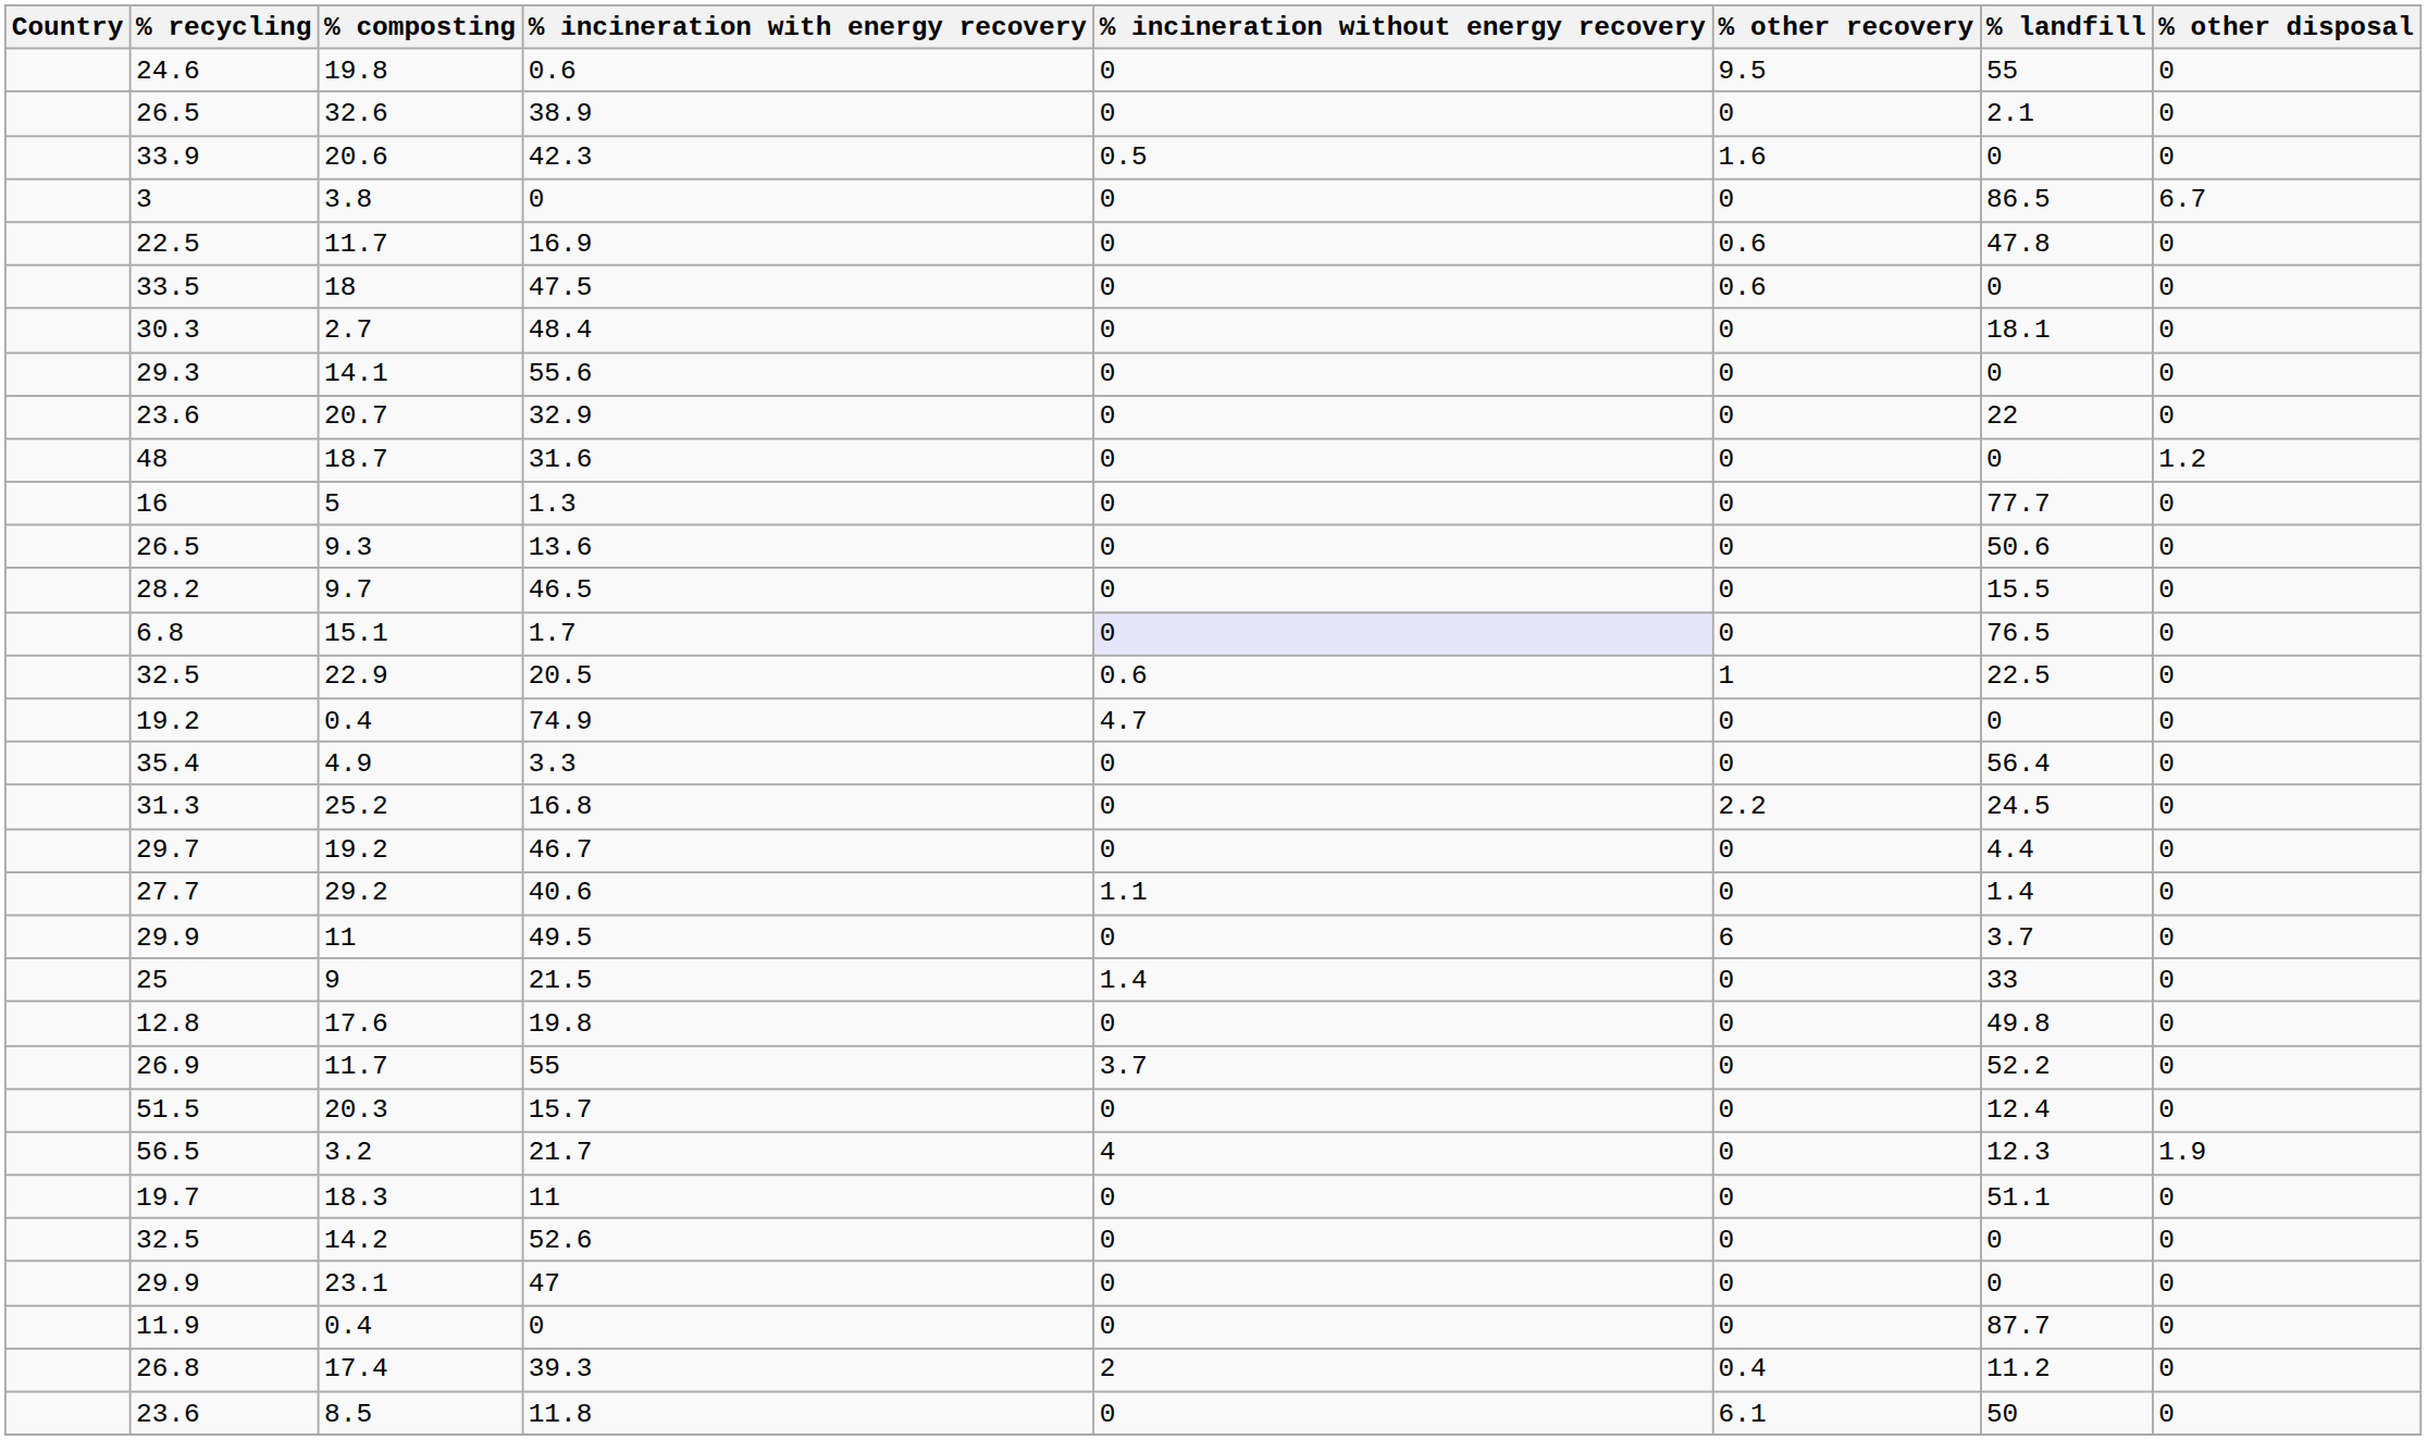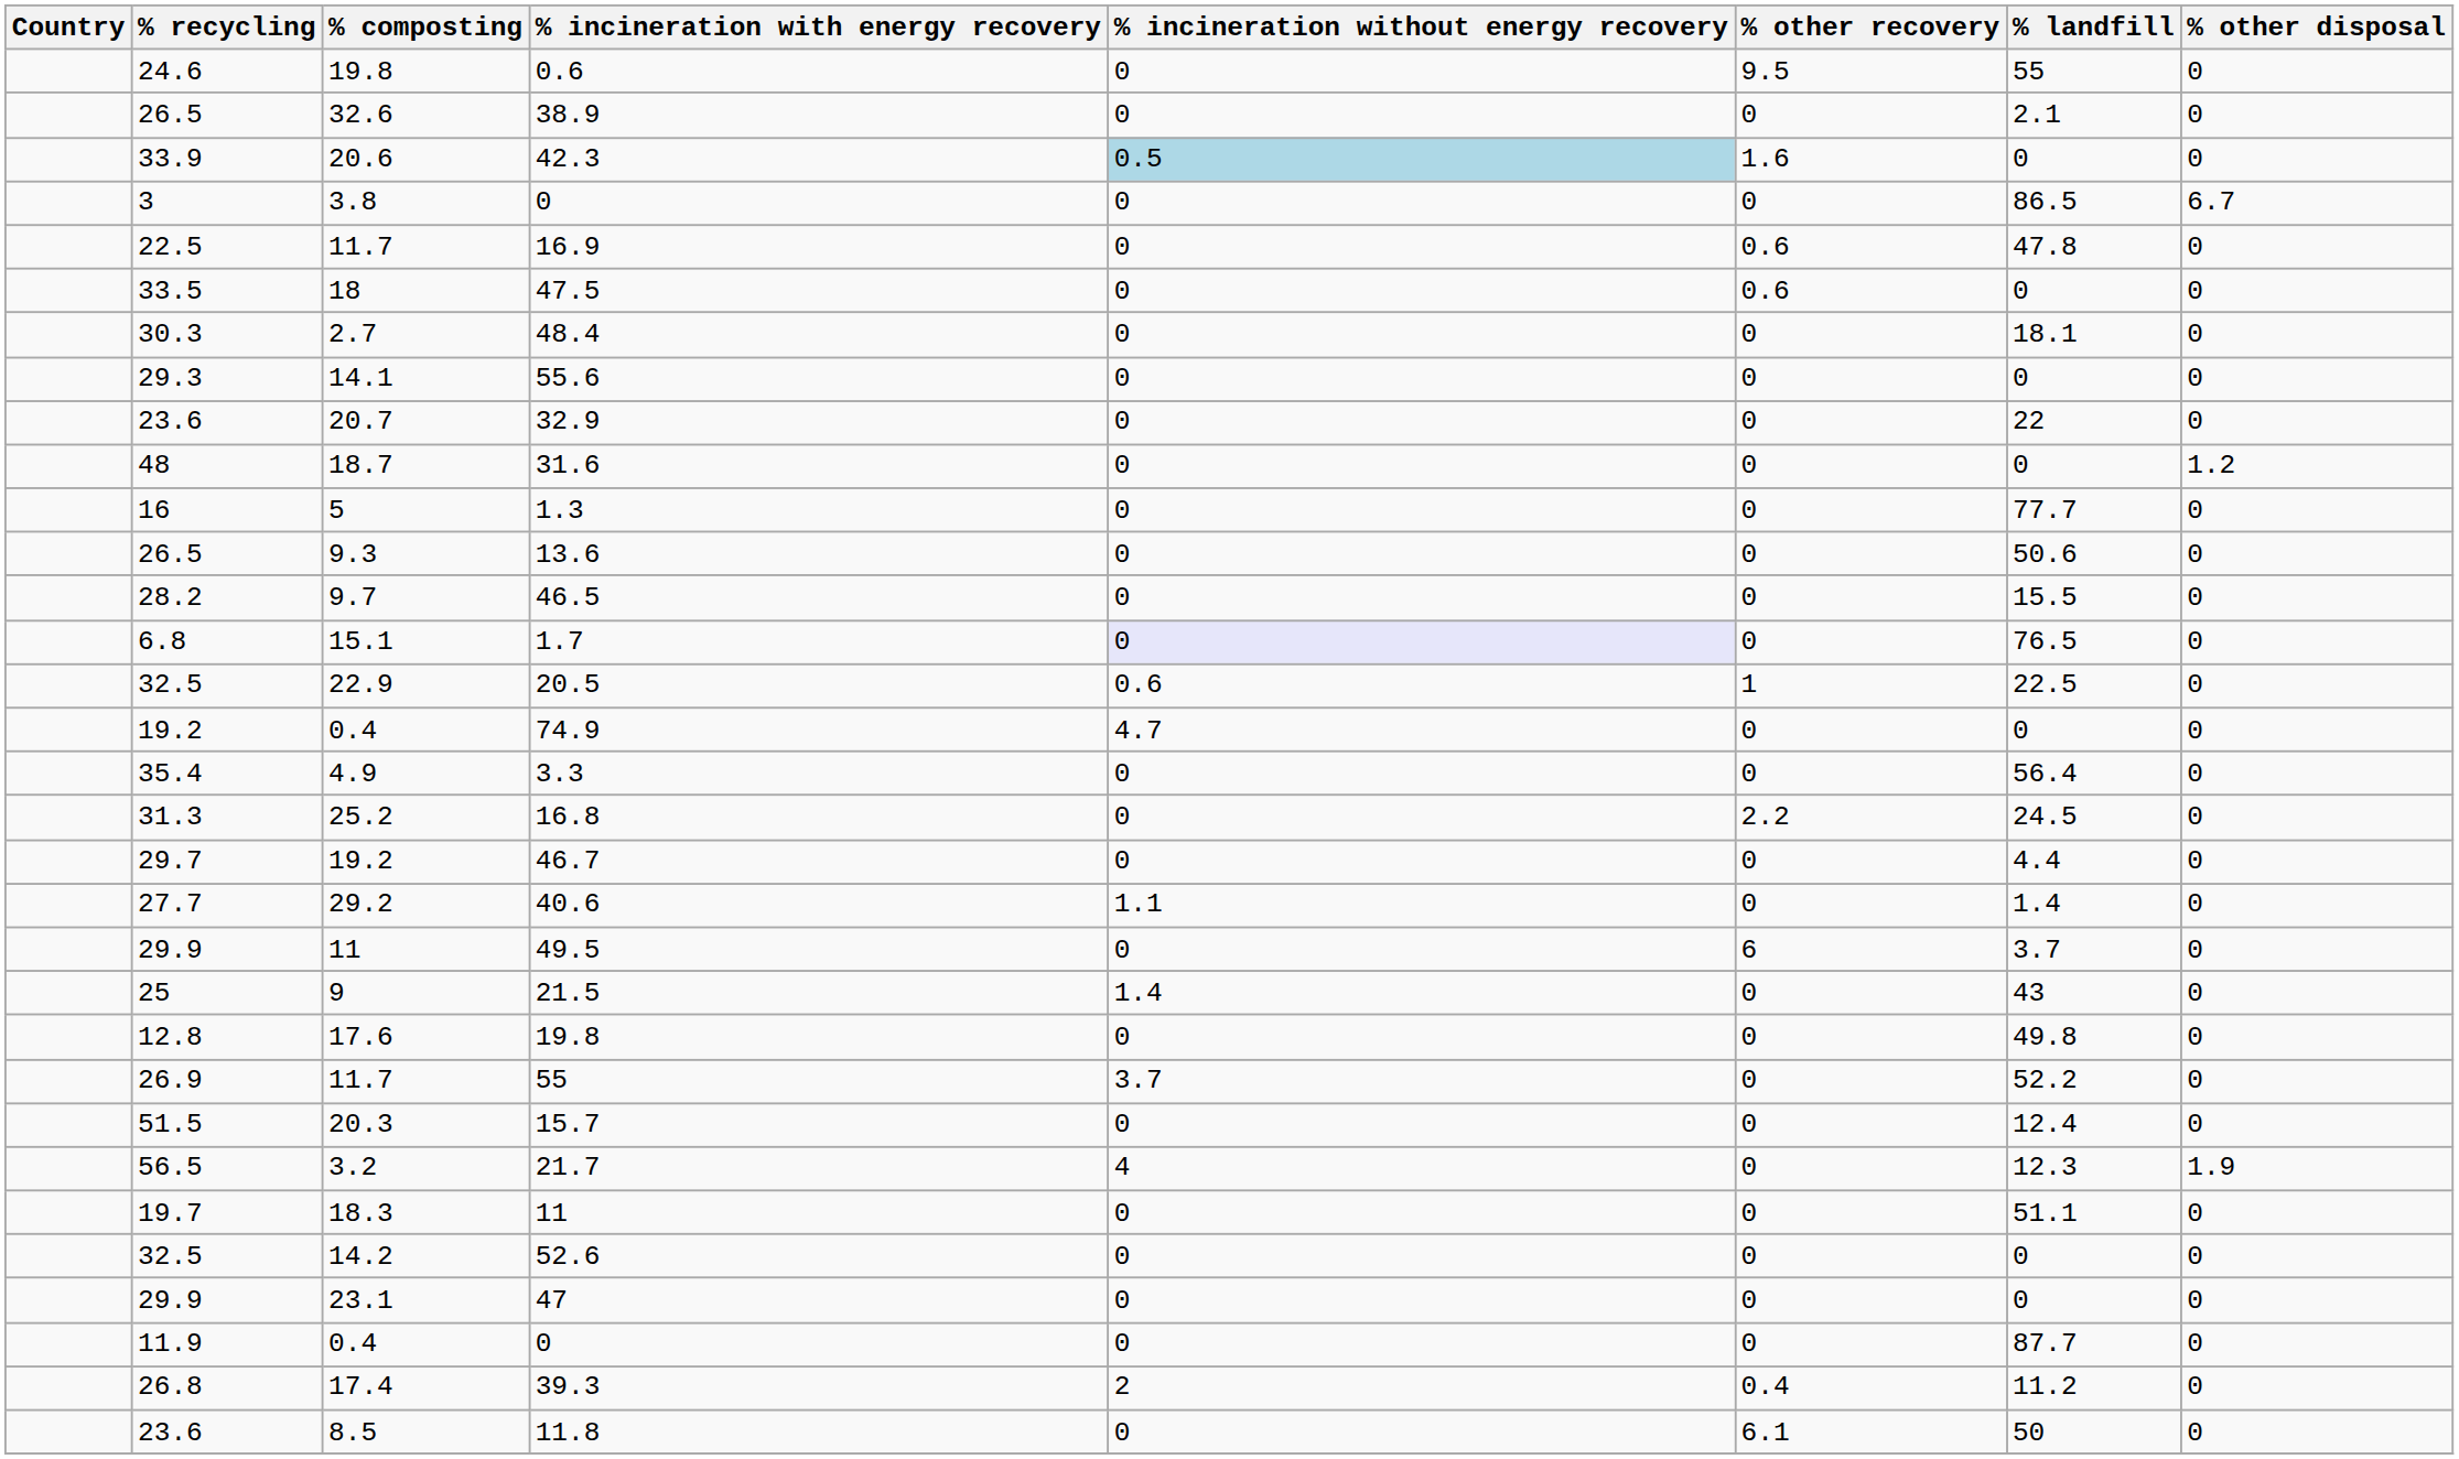42.3 | % incineration without energy recovery: no background -> lightblue background
21.5 | % landfill: 33 -> 43
